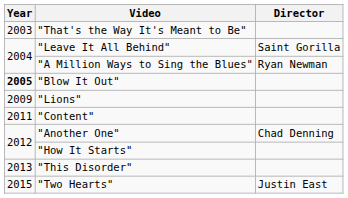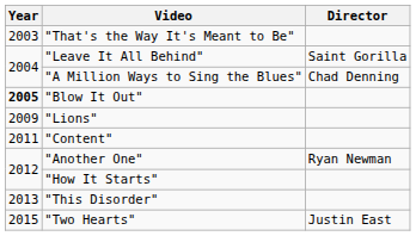"A Million Ways to Sing the Blues" | Director: Ryan Newman -> Chad Denning
"Another One" | Director: Chad Denning -> Ryan Newman
